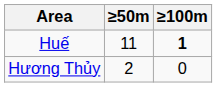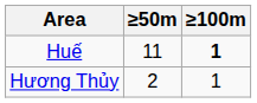Hương Thủy | ≥100m: 0 -> 1
